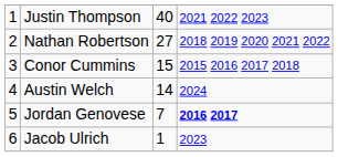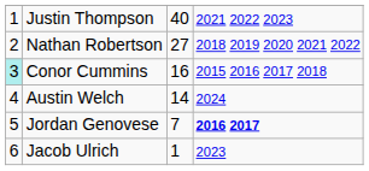Conor Cummins | column 1: no background -> paleturquoise background
Conor Cummins | column 3: 15 -> 16
